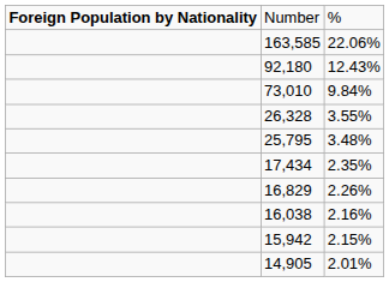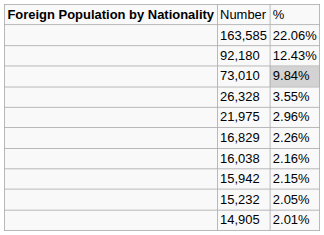73,010 | column 3: no background -> lightgrey background
- row: 25,795 | 3.48%
+ row: 21,975 | 2.96%
- row: 17,434 | 2.35%
+ row: 15,232 | 2.05%
